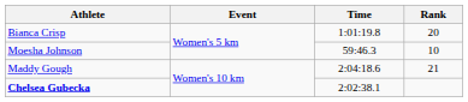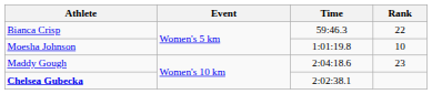Bianca Crisp | Time: 1:01:19.8 -> 59:46.3
Bianca Crisp | Rank: 20 -> 22
Moesha Johnson | Time: 59:46.3 -> 1:01:19.8
Maddy Gough | Rank: 21 -> 23
